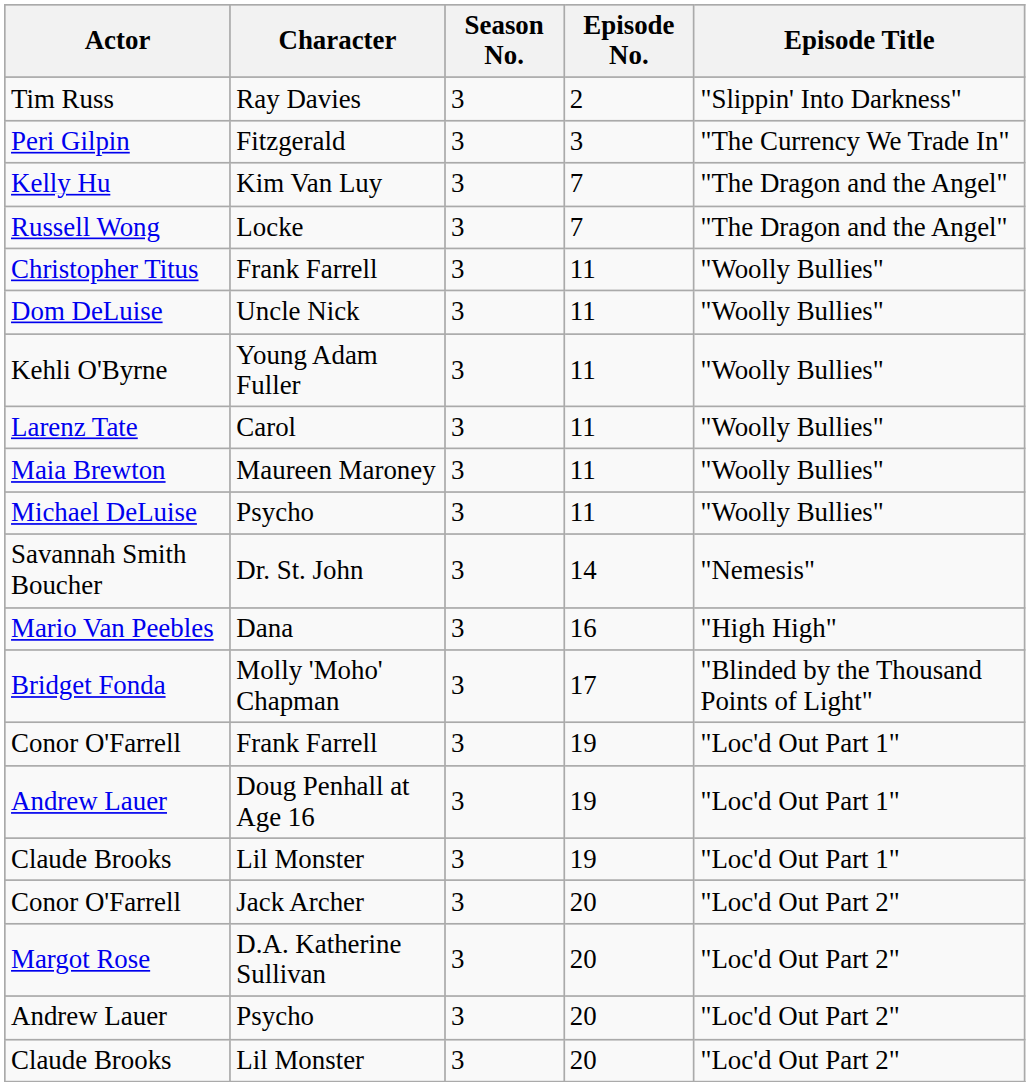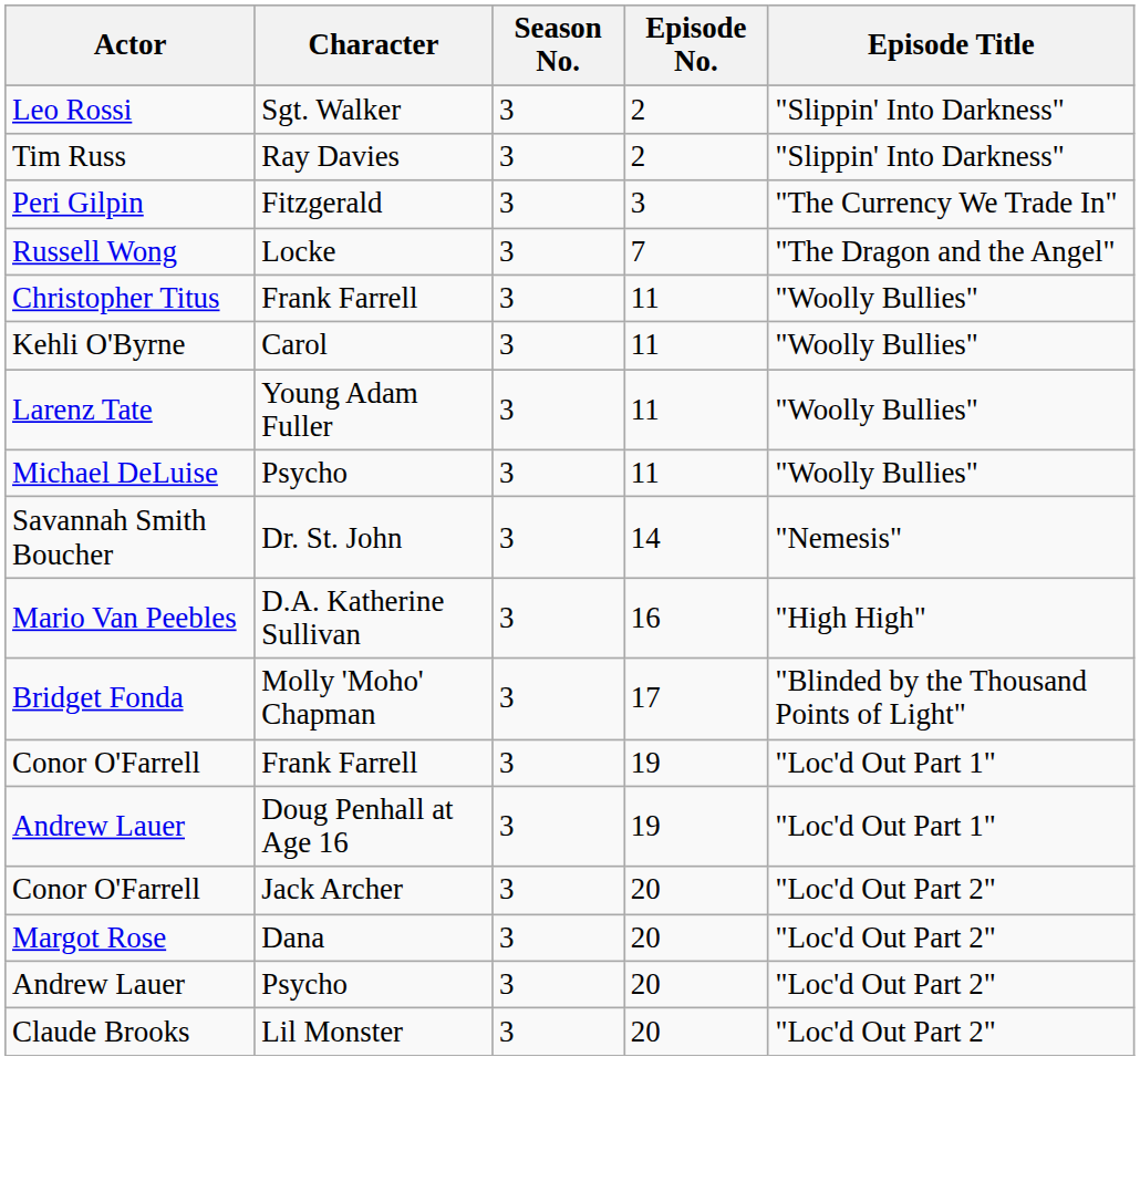+ row: Leo Rossi | Sgt. Walker | 3 | 2 | "Slippin' Into Darkness"
- row: Kelly Hu | Kim Van Luy | 3 | 7 | "The Dragon and the Angel"
- row: Dom DeLuise | Uncle Nick | 3 | 11 | "Woolly Bullies"
Kehli O'Byrne | Character: Young Adam Fuller -> Carol
Larenz Tate | Character: Carol -> Young Adam Fuller
- row: Maia Brewton | Maureen Maroney | 3 | 11 | "Woolly Bullies"
Mario Van Peebles | Character: Dana -> D.A. Katherine Sullivan
- row: Claude Brooks | Lil Monster | 3 | 19 | "Loc'd Out Part 1"
Margot Rose | Character: D.A. Katherine Sullivan -> Dana
